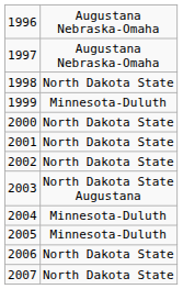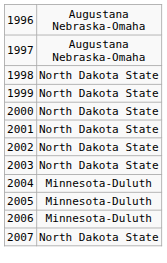1999 | column 2: Minnesota-Duluth -> North Dakota State
2003 | column 2: North Dakota State Augustana -> North Dakota State
2006 | column 2: North Dakota State -> Minnesota-Duluth
